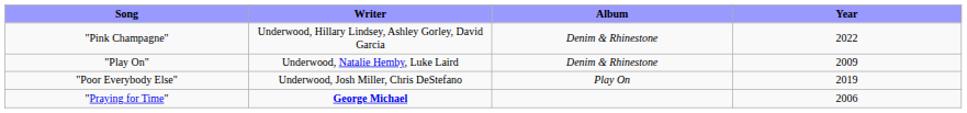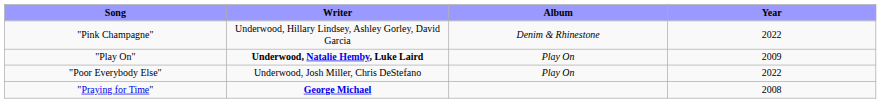"Play On" | Writer: normal -> bold
"Play On" | Album: Denim & Rhinestone -> Play On
"Poor Everybody Else" | Year: 2019 -> 2022
"Praying for Time" | Year: 2006 -> 2008
